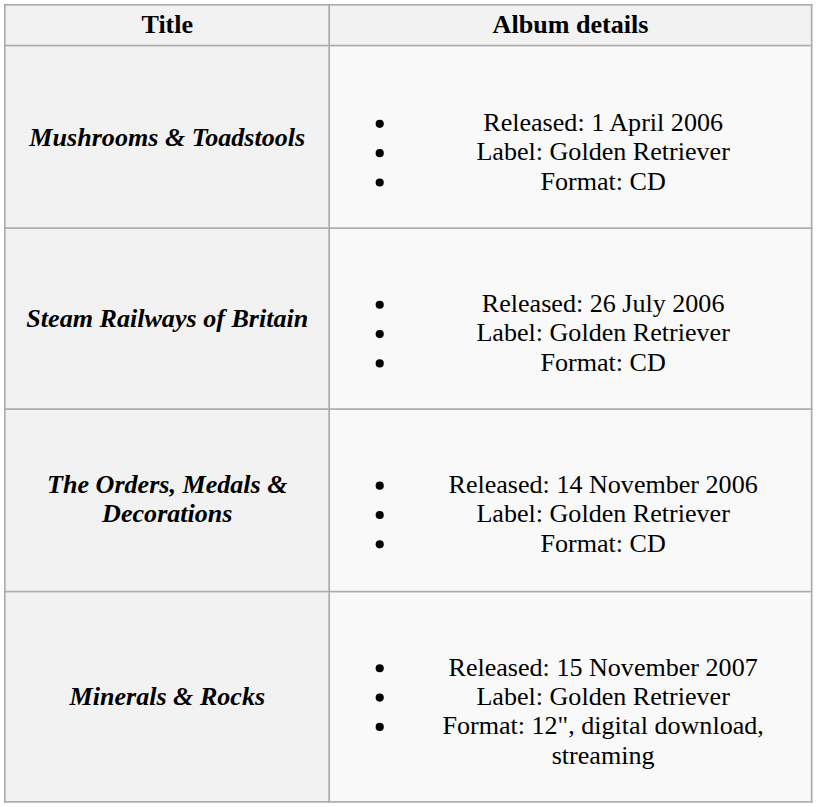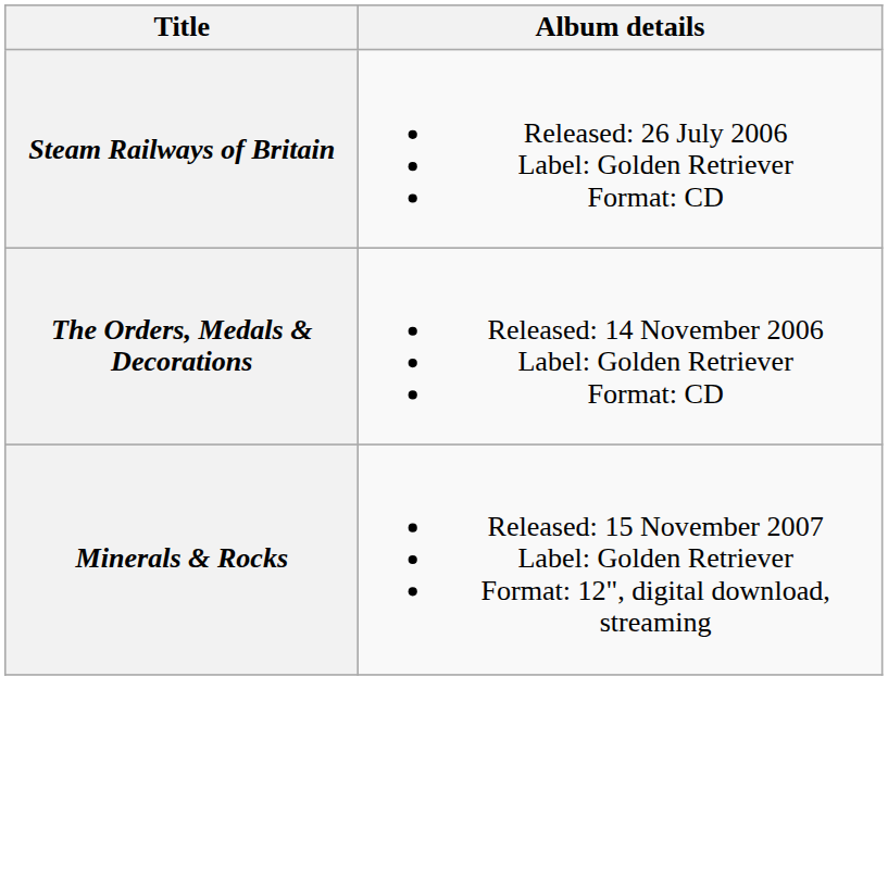- row: Mushrooms & Toadstools | Released: 1 April 2006 Label: Golden Retriever Format: CD
